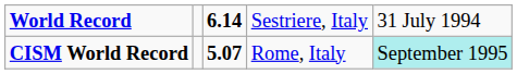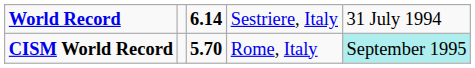CISM World Record | column 3: 5.07 -> 5.70
